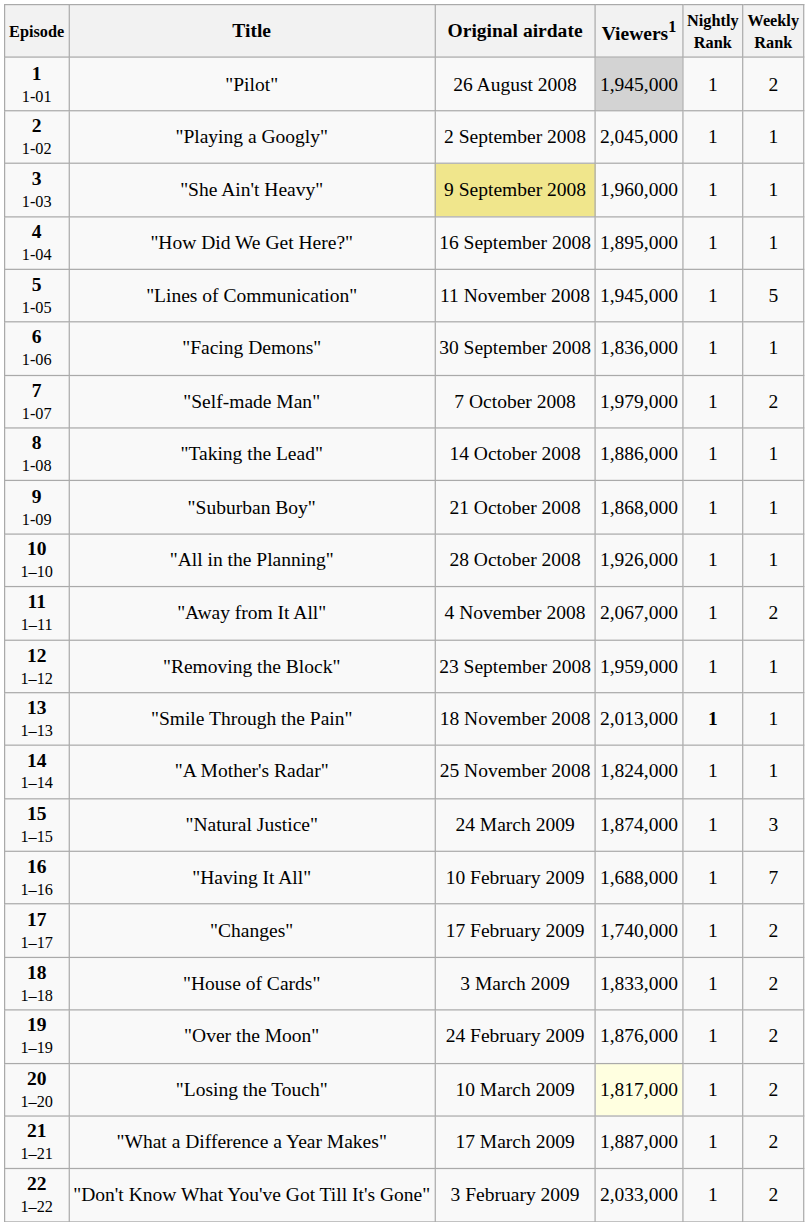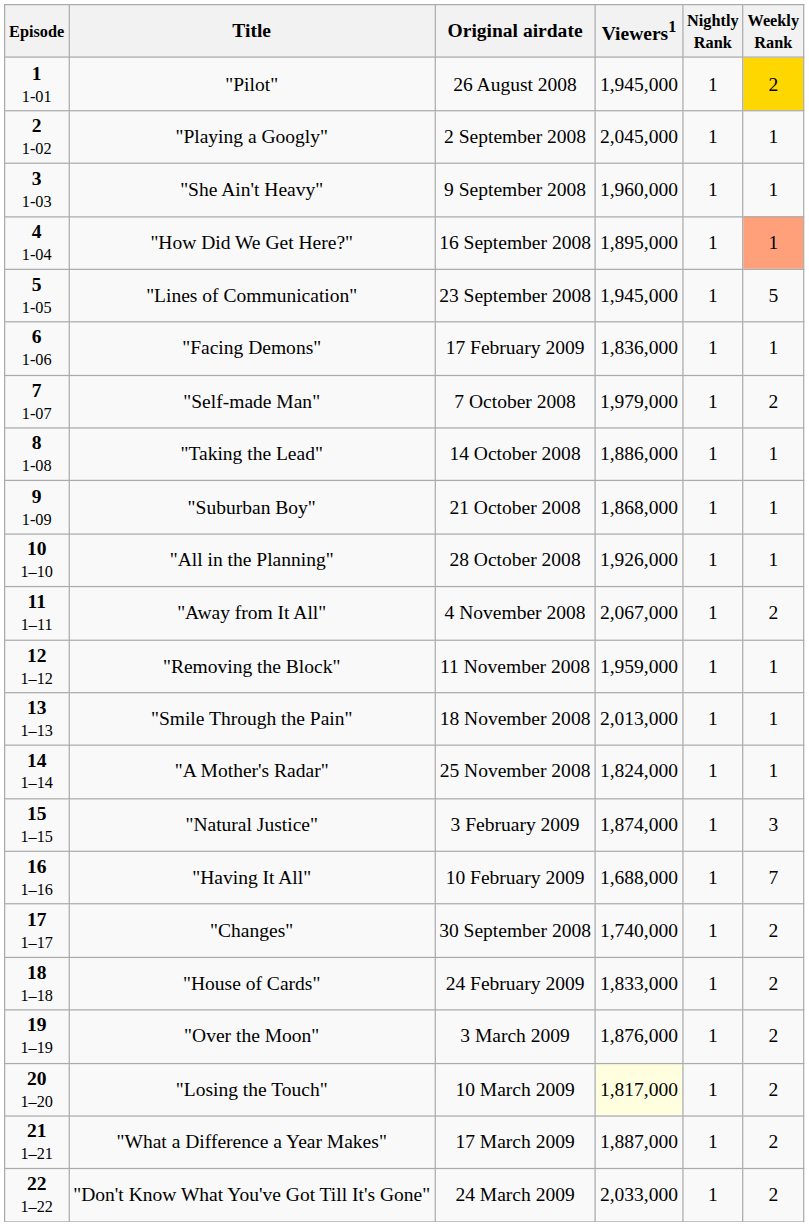"Pilot" | Viewers1: lightgrey background -> no background
"Pilot" | Weekly Rank: no background -> gold background
"She Ain't Heavy" | Original airdate: khaki background -> no background
"How Did We Get Here?" | Weekly Rank: no background -> lightsalmon background
"Lines of Communication" | Original airdate: 11 November 2008 -> 23 September 2008
"Facing Demons" | Original airdate: 30 September 2008 -> 17 February 2009
"Removing the Block" | Original airdate: 23 September 2008 -> 11 November 2008
"Smile Through the Pain" | Nightly Rank: bold -> normal
"Natural Justice" | Original airdate: 24 March 2009 -> 3 February 2009
"Changes" | Original airdate: 17 February 2009 -> 30 September 2008
"House of Cards" | Original airdate: 3 March 2009 -> 24 February 2009
"Over the Moon" | Original airdate: 24 February 2009 -> 3 March 2009
"Don't Know What You've Got Till It's Gone" | Original airdate: 3 February 2009 -> 24 March 2009
